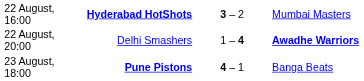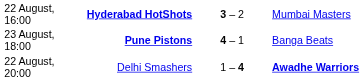rows swapped: 22 August, 20:00 <-> 23 August, 18:00
